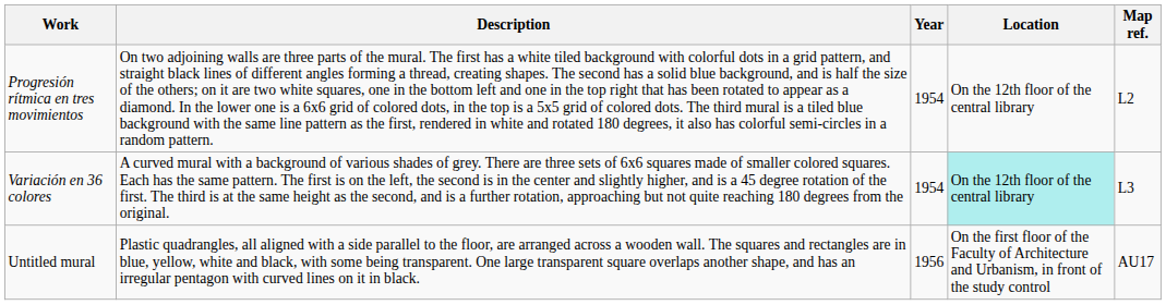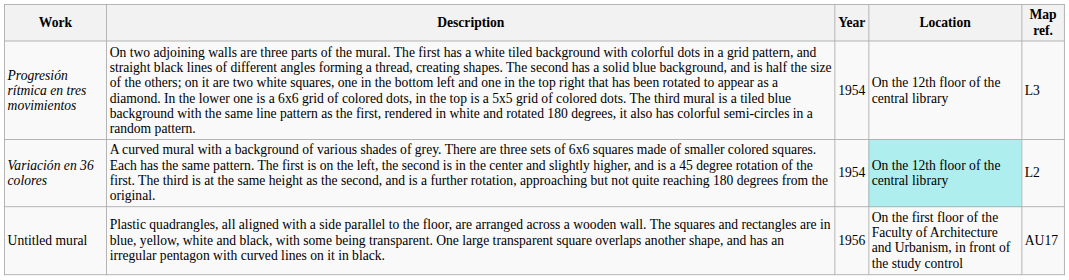Progresión rítmica en tres movimientos | Map ref.: L2 -> L3
Variación en 36 colores | Map ref.: L3 -> L2
